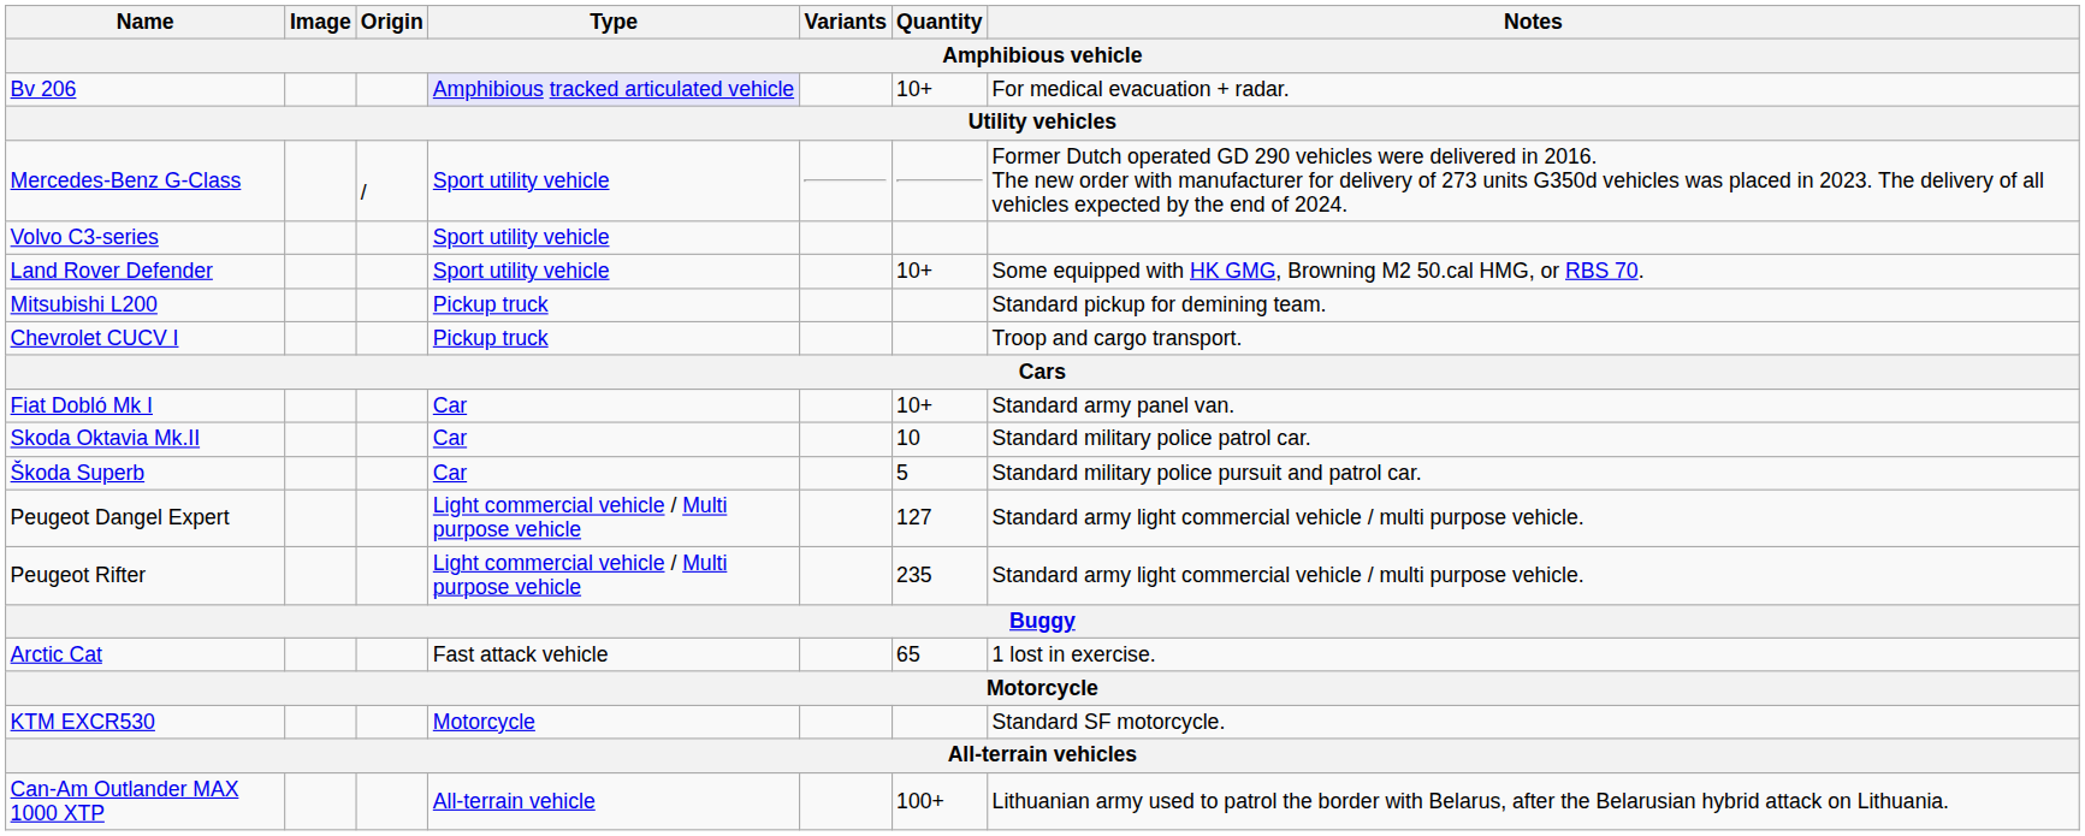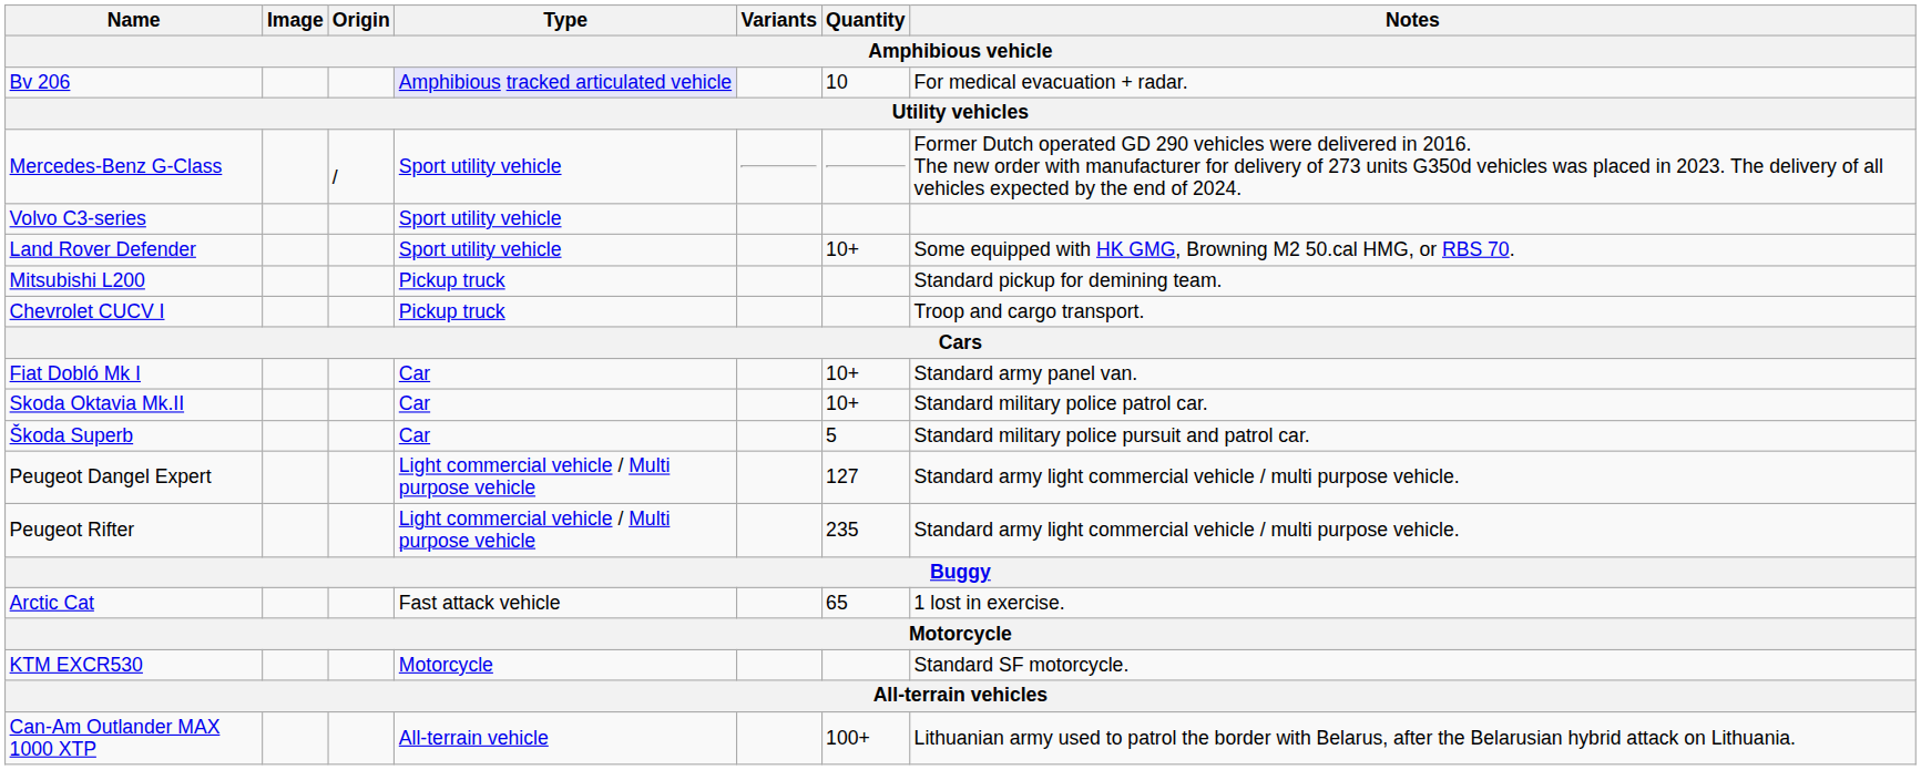Bv 206 | Quantity: 10+ -> 10
Skoda Oktavia Mk.II | Quantity: 10 -> 10+
